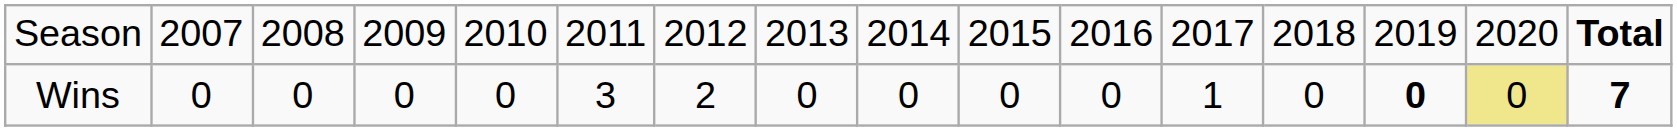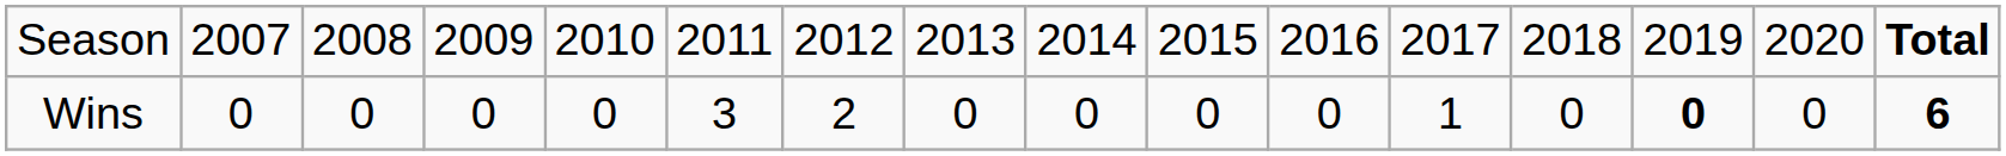Wins | column 15: khaki background -> no background
Wins | column 16: 7 -> 6
